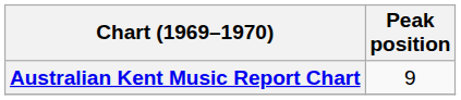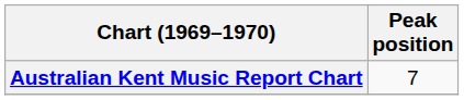Australian Kent Music Report Chart | Peak position: 9 -> 7
